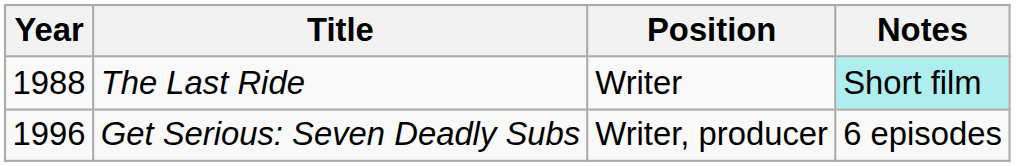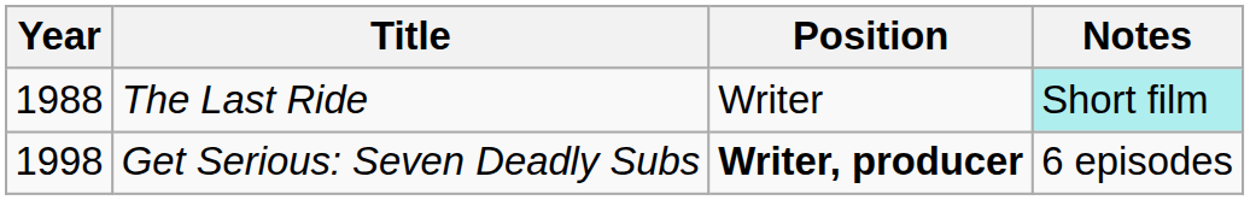Get Serious: Seven Deadly Subs | Year: 1996 -> 1998
Get Serious: Seven Deadly Subs | Position: normal -> bold
